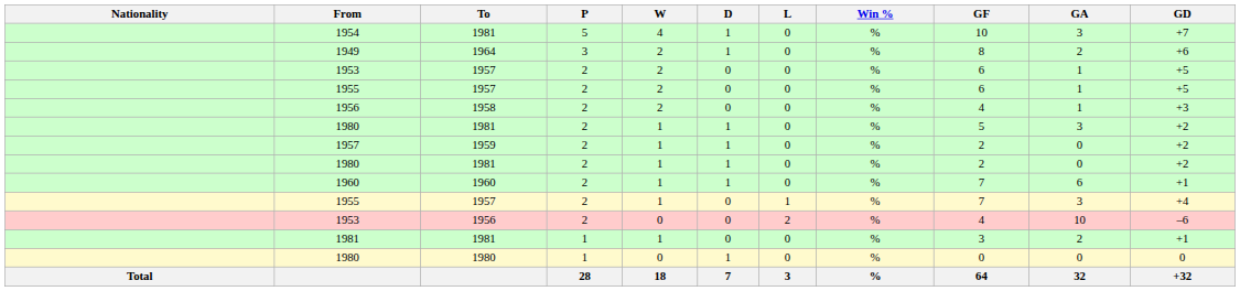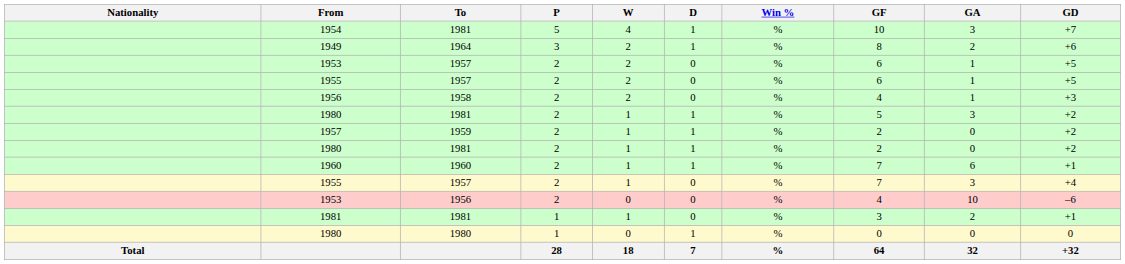- column: L | 0 | 0 | 0 | 0 | 0 | 0 | 0 | 0 | 0 | 1 | 2 | 0 | 0 | 3
